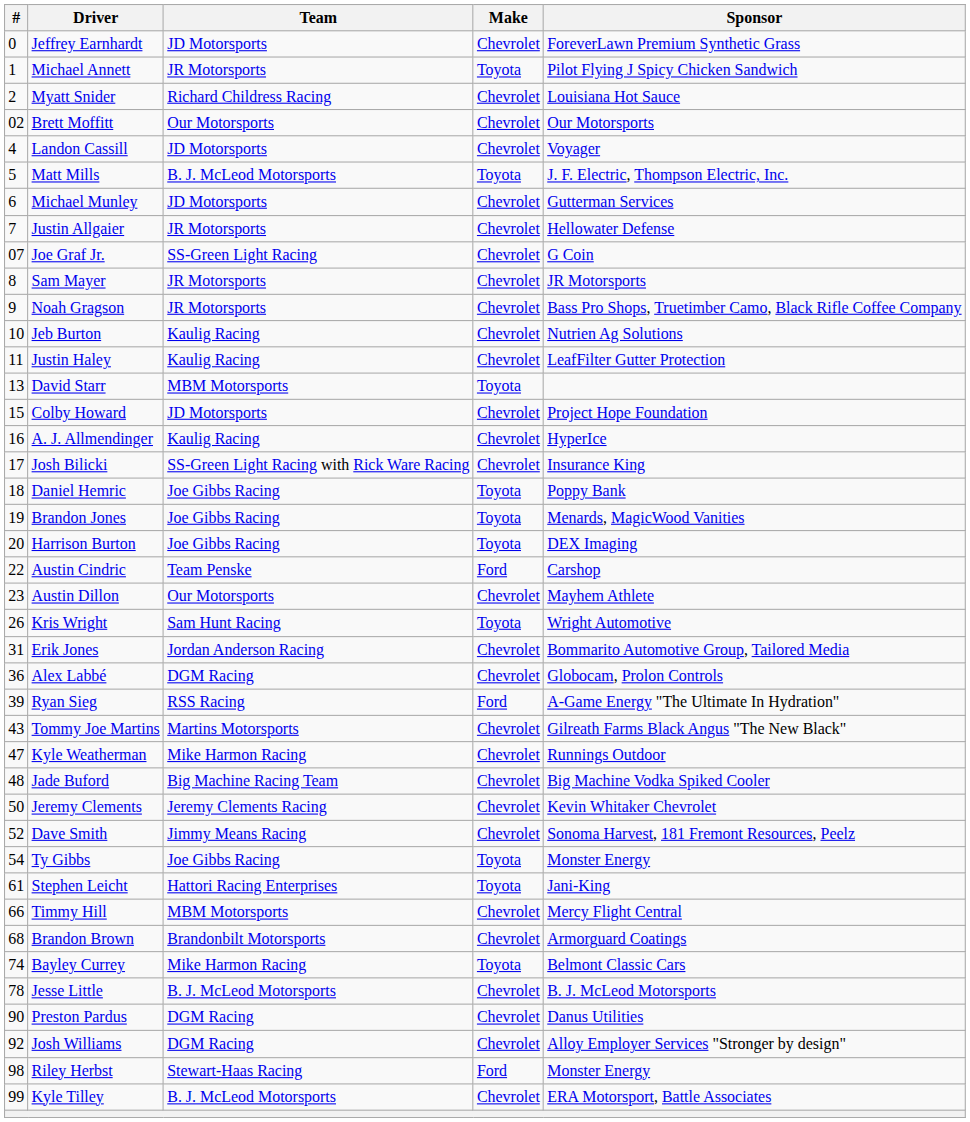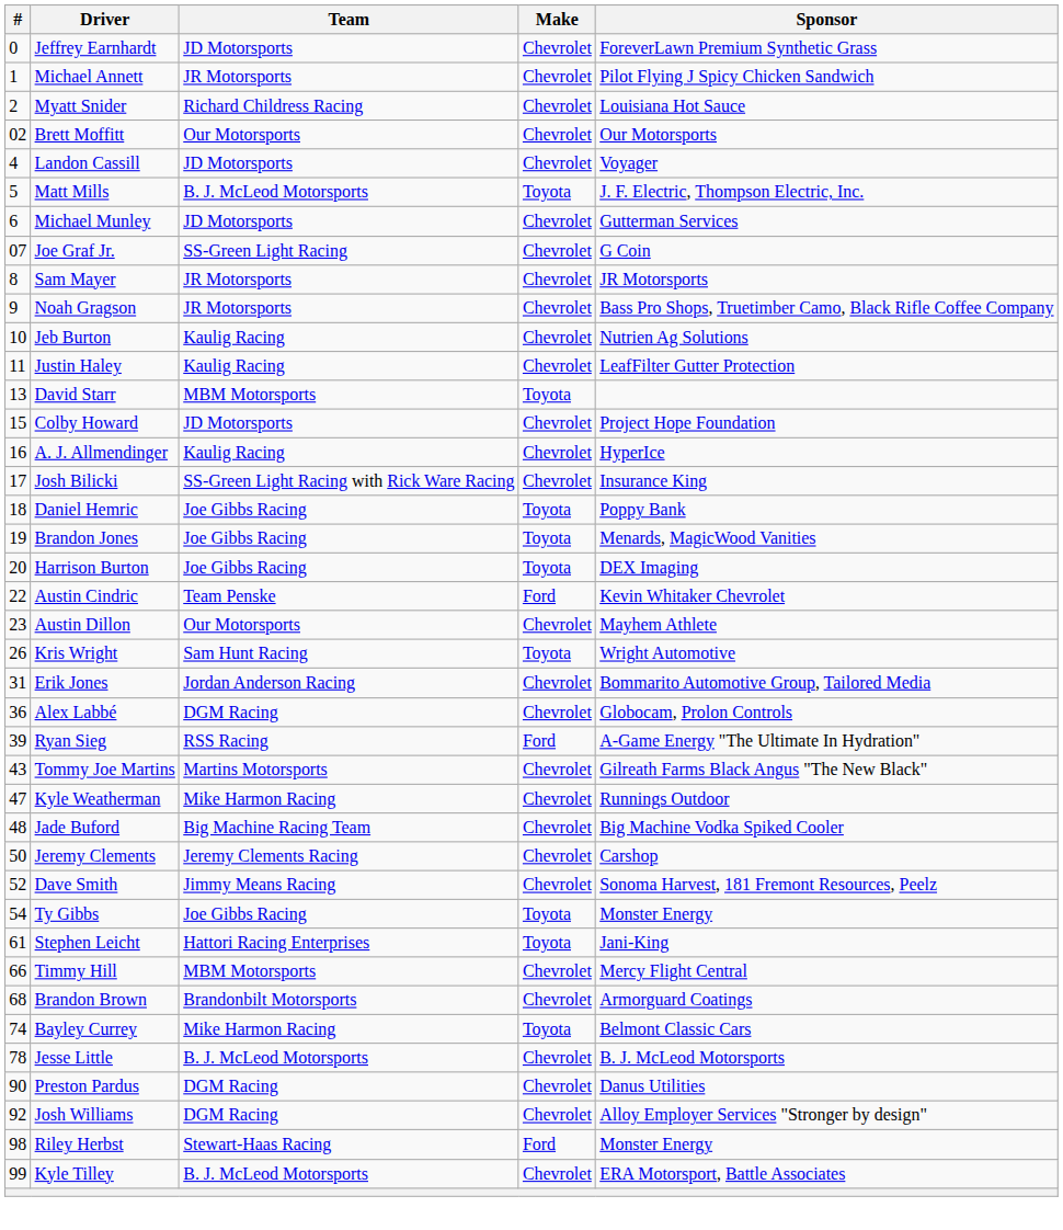Michael Annett | Make: Toyota -> Chevrolet
- row: 7 | Justin Allgaier | JR Motorsports | Chevrolet | Hellowater Defense
Austin Cindric | Sponsor: Carshop -> Kevin Whitaker Chevrolet
Jeremy Clements | Sponsor: Kevin Whitaker Chevrolet -> Carshop
